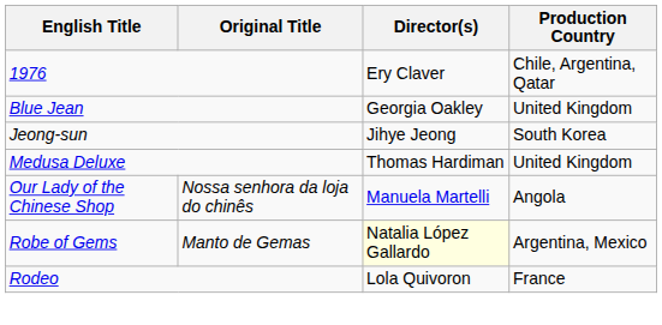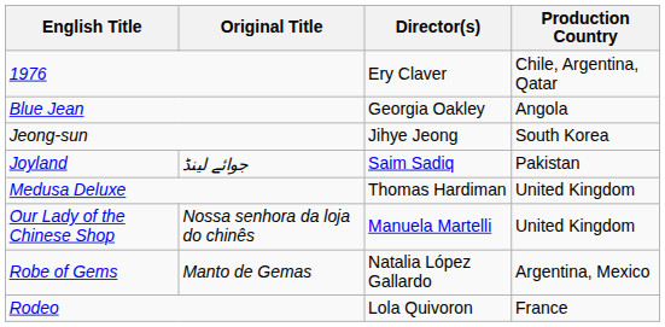Blue Jean | Production Country: United Kingdom -> Angola
+ row: Joyland | جوائے لینڈ | Saim Sadiq | Pakistan
Our Lady of the Chinese Shop | Production Country: Angola -> United Kingdom
Robe of Gems | Director(s): lightyellow background -> no background
